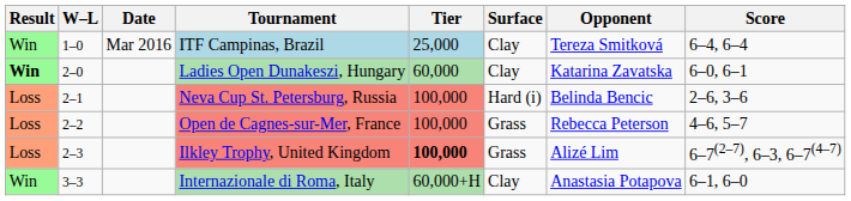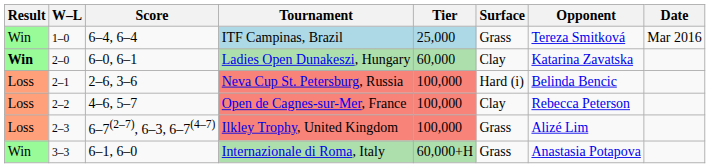columns swapped: Date <-> Score
ITF Campinas, Brazil | Surface: Clay -> Grass
Open de Cagnes-sur-Mer, France | Surface: Grass -> Clay
Ilkley Trophy, United Kingdom | Tier: bold -> normal
Internazionale di Roma, Italy | Surface: Clay -> Grass
